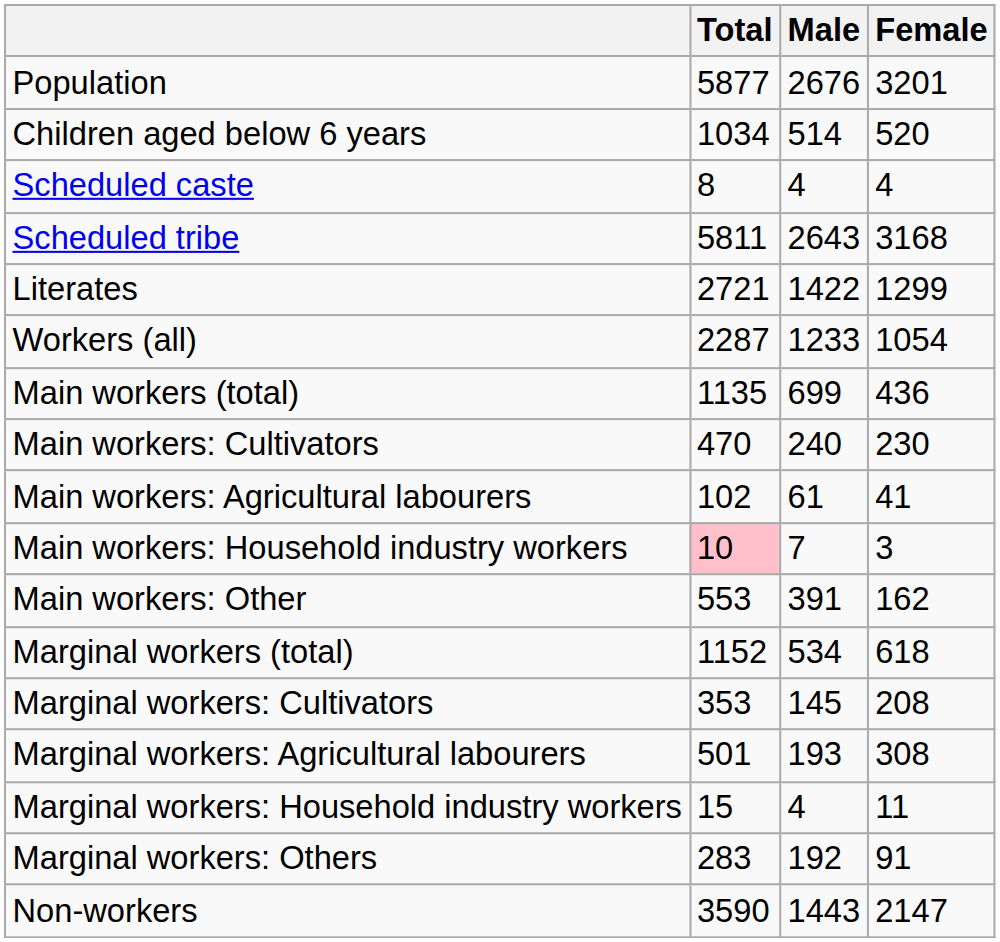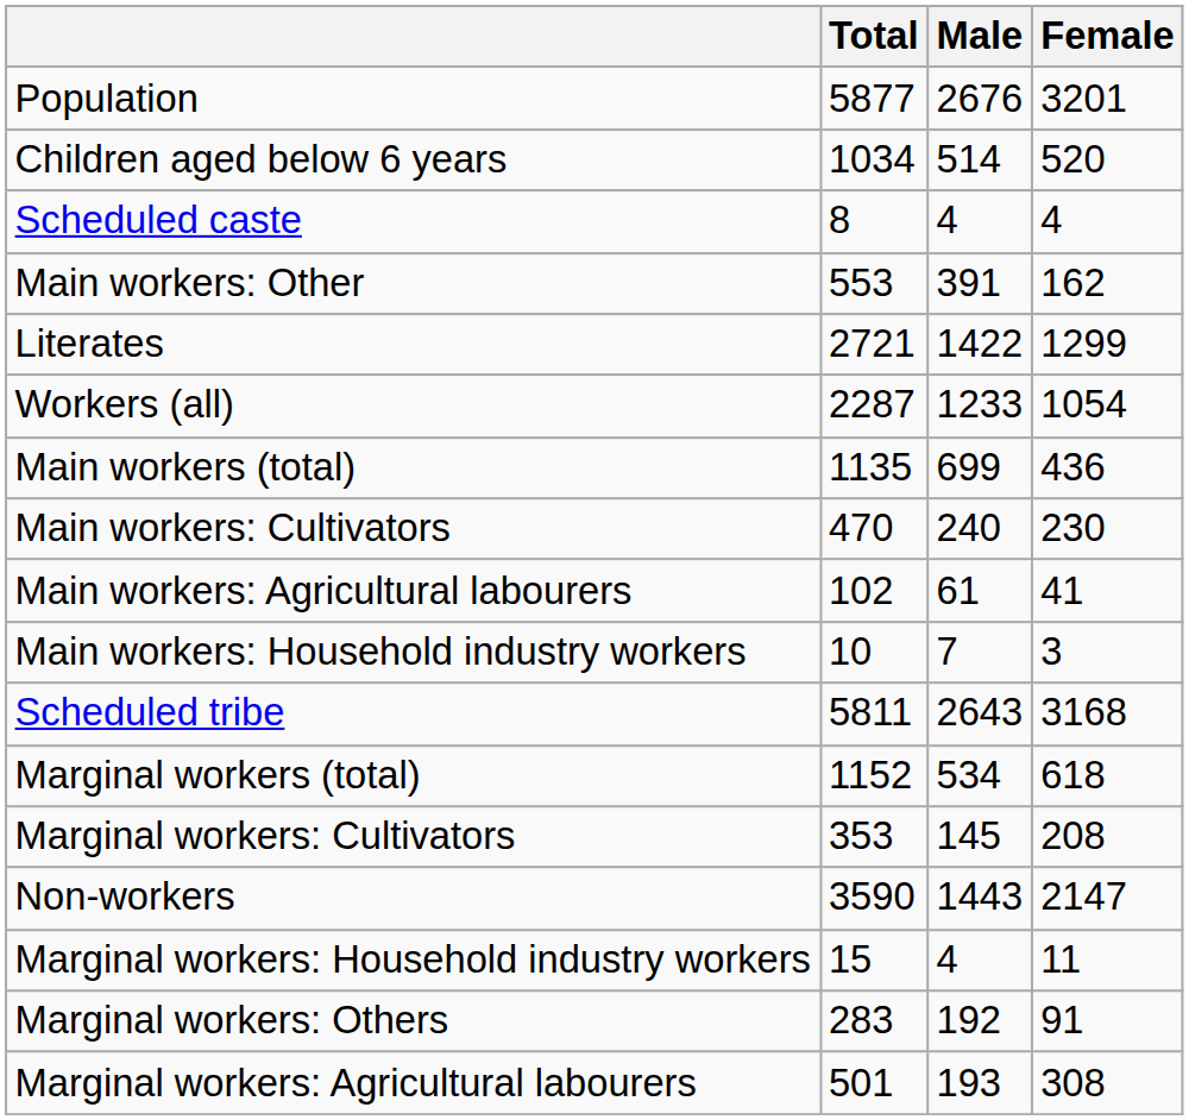rows swapped: Scheduled tribe <-> Main workers: Other
Main workers: Household industry workers | Total: pink background -> no background
rows swapped: Marginal workers: Agricultural labourers <-> Non-workers
